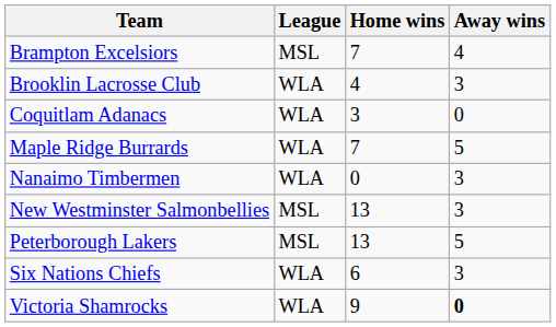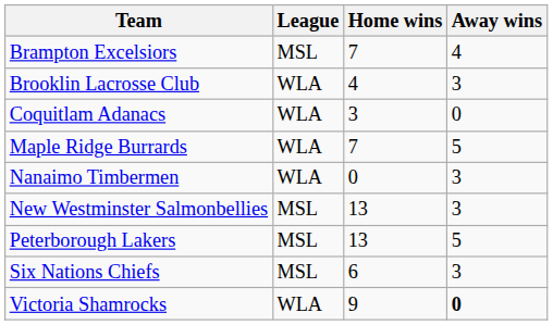Six Nations Chiefs | League: WLA -> MSL
